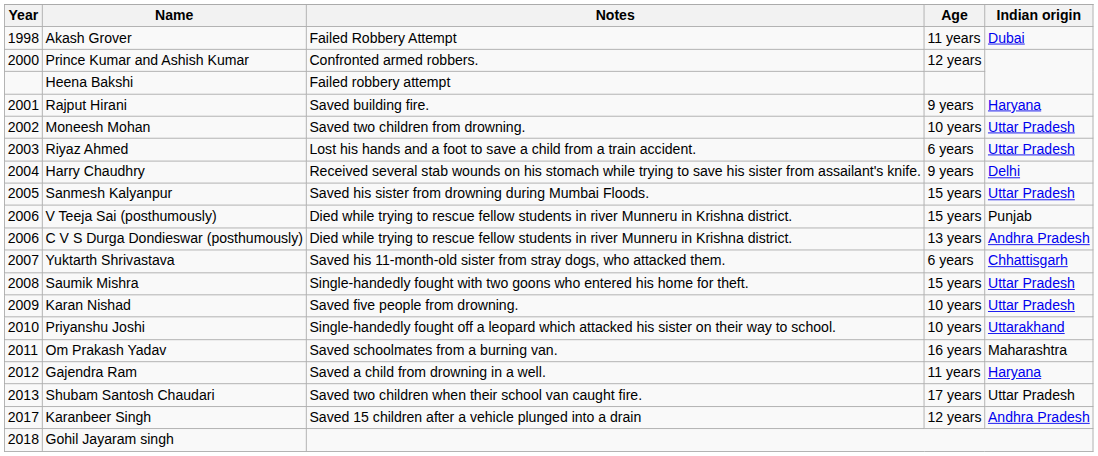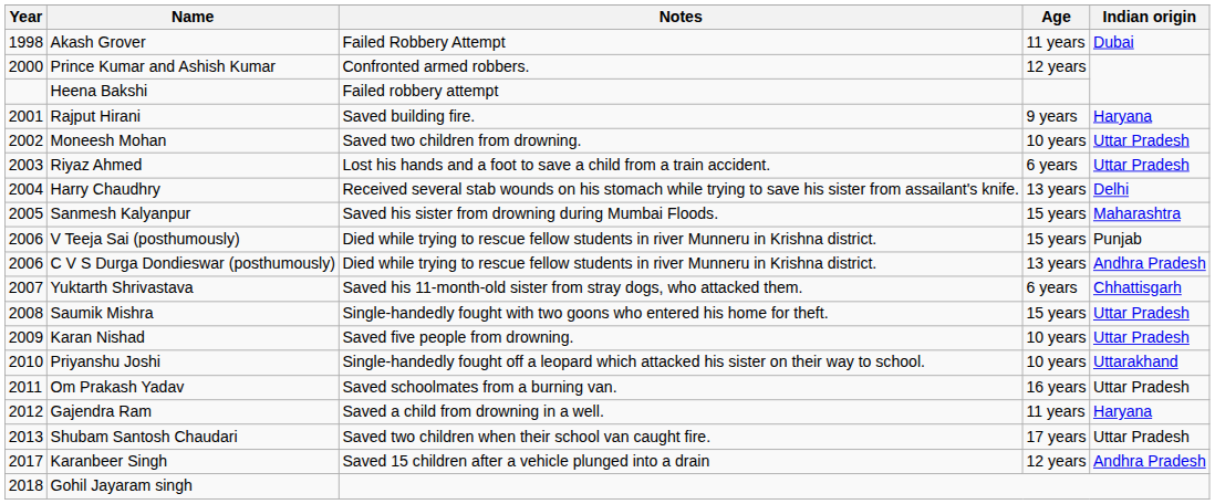Harry Chaudhry | Age: 9 years -> 13 years
Sanmesh Kalyanpur | Indian origin: Uttar Pradesh -> Maharashtra
Om Prakash Yadav | Indian origin: Maharashtra -> Uttar Pradesh
